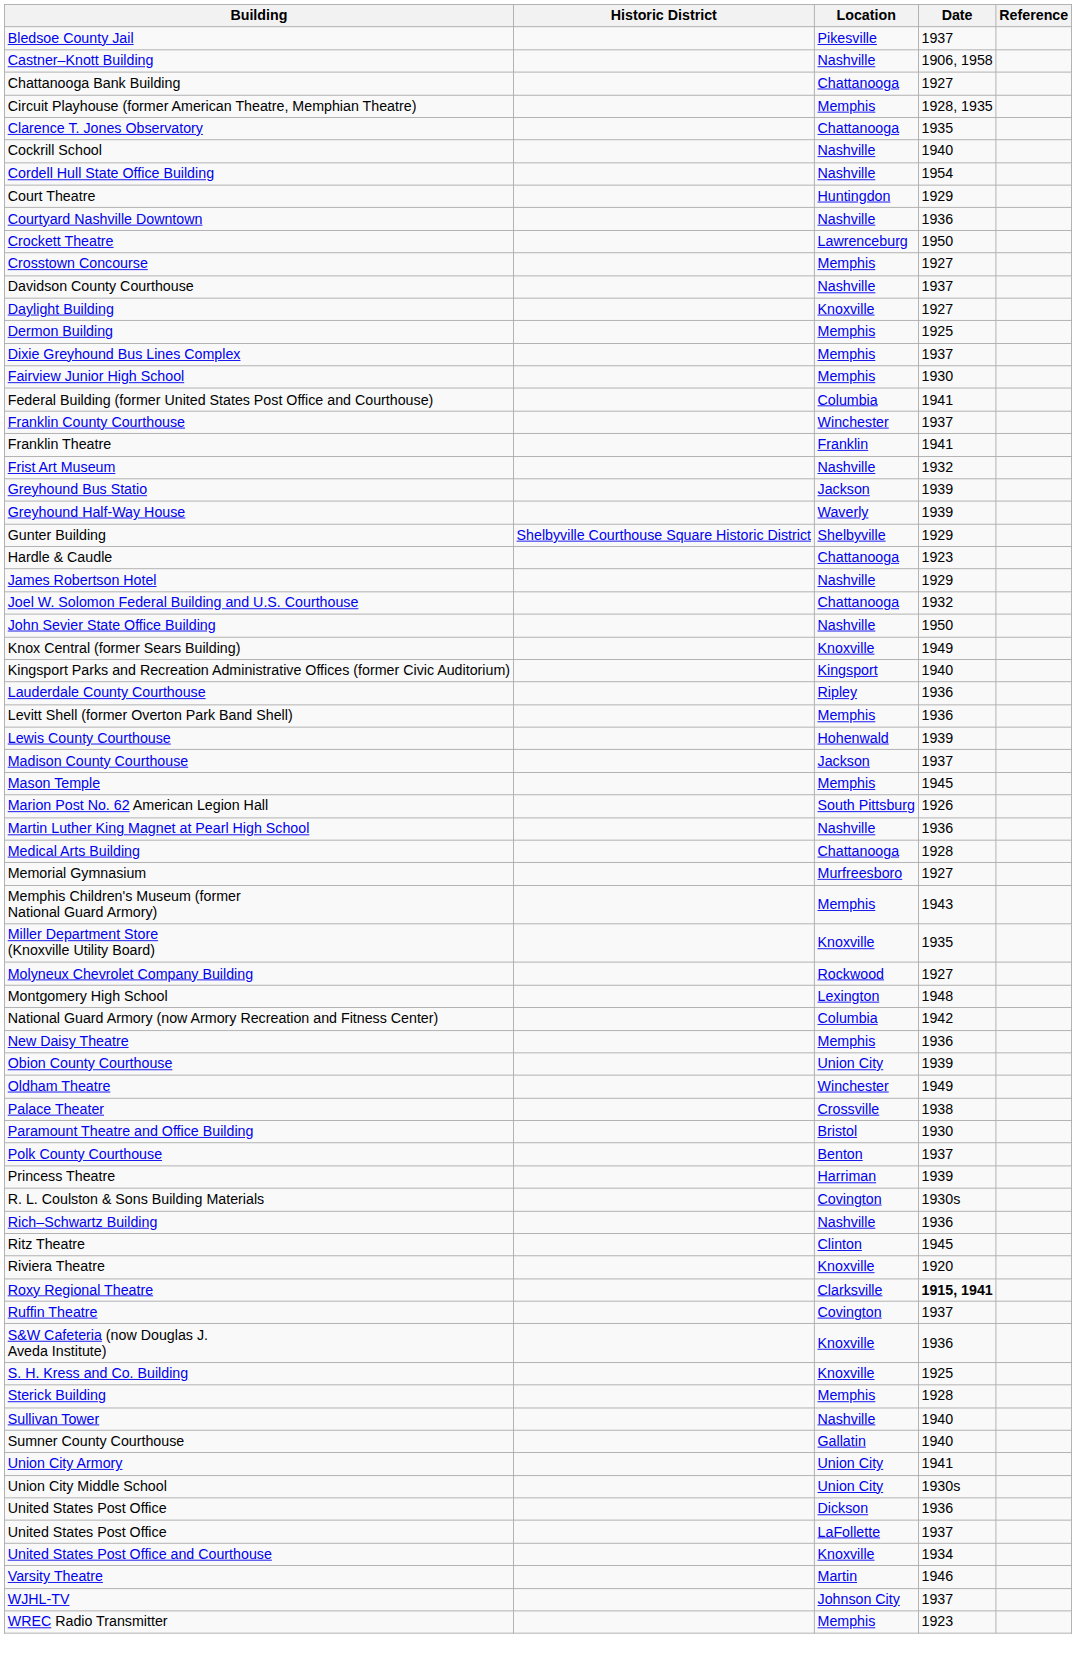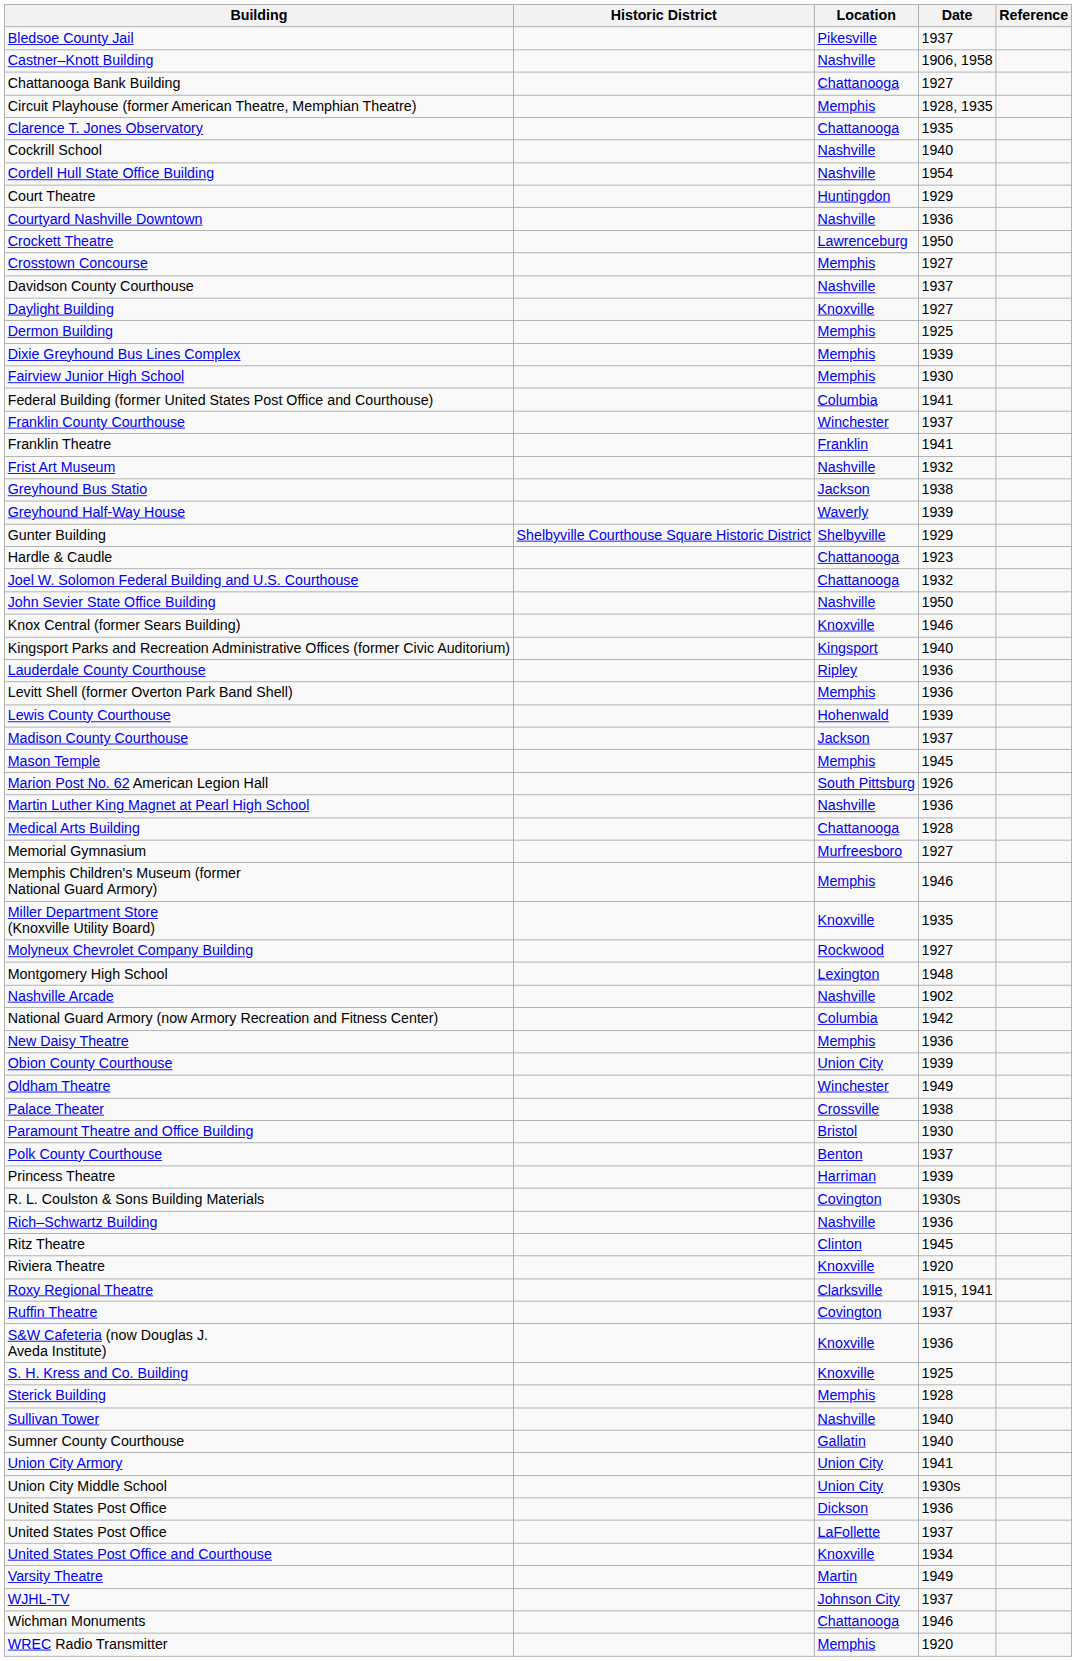Dixie Greyhound Bus Lines Complex | Date: 1937 -> 1939
Greyhound Bus Statio | Date: 1939 -> 1938
- row: James Robertson Hotel | Nashville | 1929
Knox Central (former Sears Building) | Date: 1949 -> 1946
Memphis Children's Museum (former National Guard Armory) | Date: 1943 -> 1946
+ row: Nashville Arcade | Nashville | 1902
Roxy Regional Theatre | Date: bold -> normal
Varsity Theatre | Date: 1946 -> 1949
+ row: Wichman Monuments | Chattanooga | 1946
WREC Radio Transmitter | Date: 1923 -> 1920
